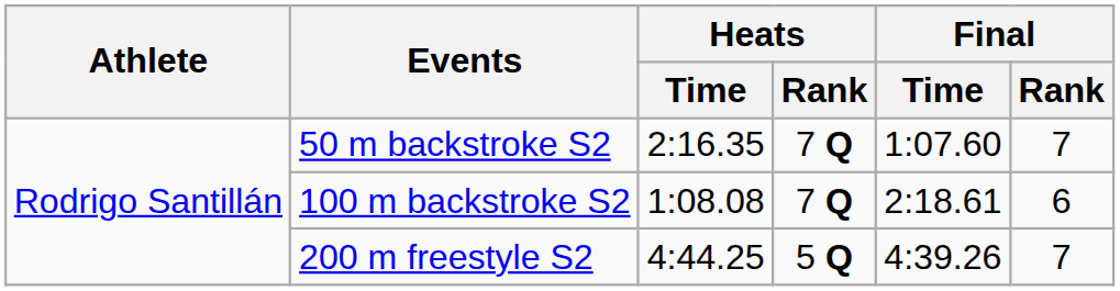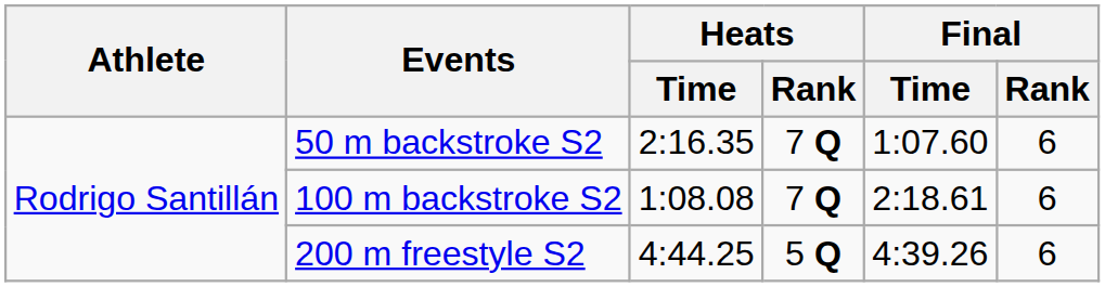50 m backstroke S2 | Final / Rank: 7 -> 6
200 m freestyle S2 | Final / Rank: 7 -> 6
